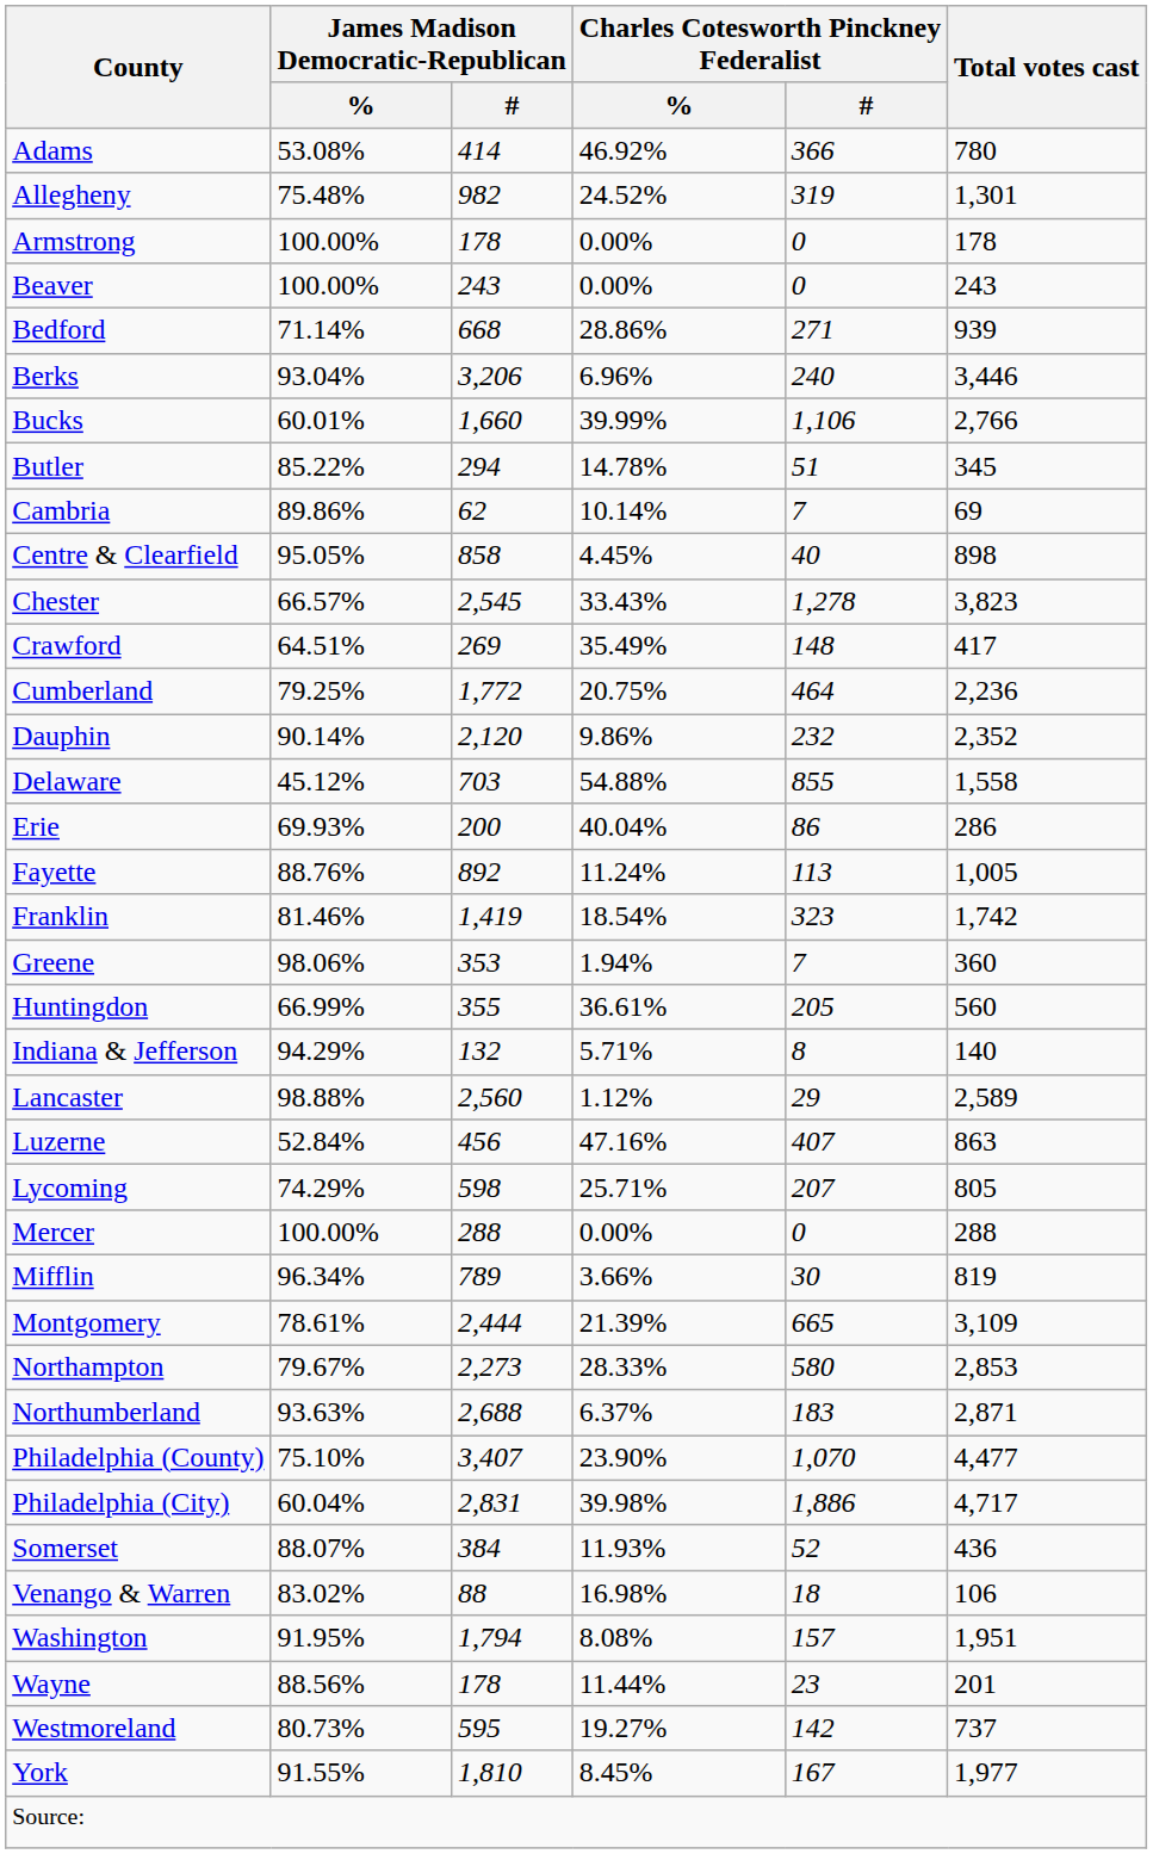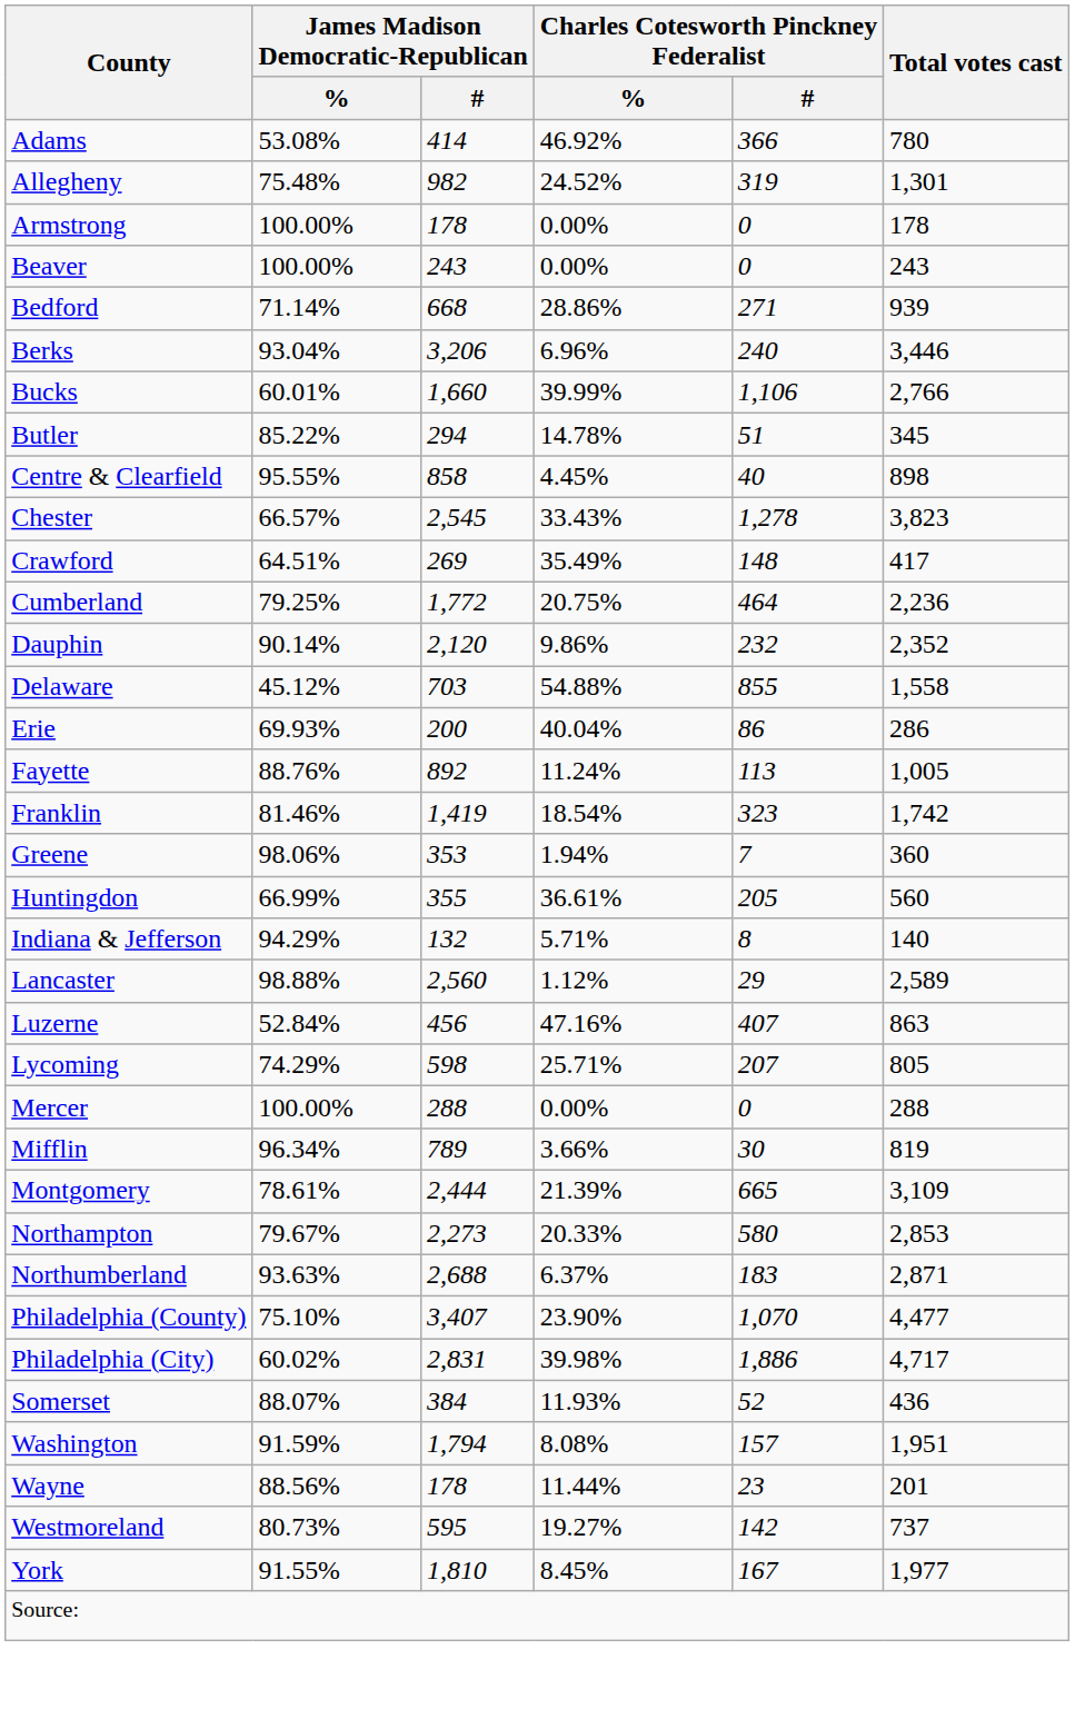- row: Cambria | 89.86% | 62 | 10.14% | 7 | 69
Centre & Clearfield | James Madison Democratic-Republican / %: 95.05% -> 95.55%
Northampton | Charles Cotesworth Pinckney Federalist / %: 28.33% -> 20.33%
Philadelphia (City) | James Madison Democratic-Republican / %: 60.04% -> 60.02%
- row: Venango & Warren | 83.02% | 88 | 16.98% | 18 | 106
Washington | James Madison Democratic-Republican / %: 91.95% -> 91.59%
